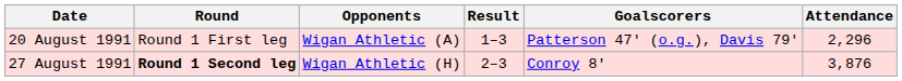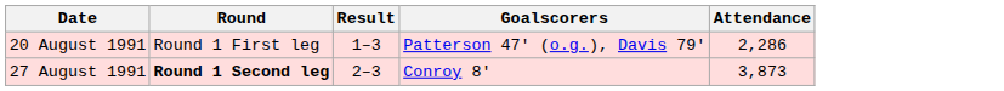- column: Opponents | Wigan Athletic (A) | Wigan Athletic (H)
20 August 1991 | Attendance: 2,296 -> 2,286
27 August 1991 | Attendance: 3,876 -> 3,873
